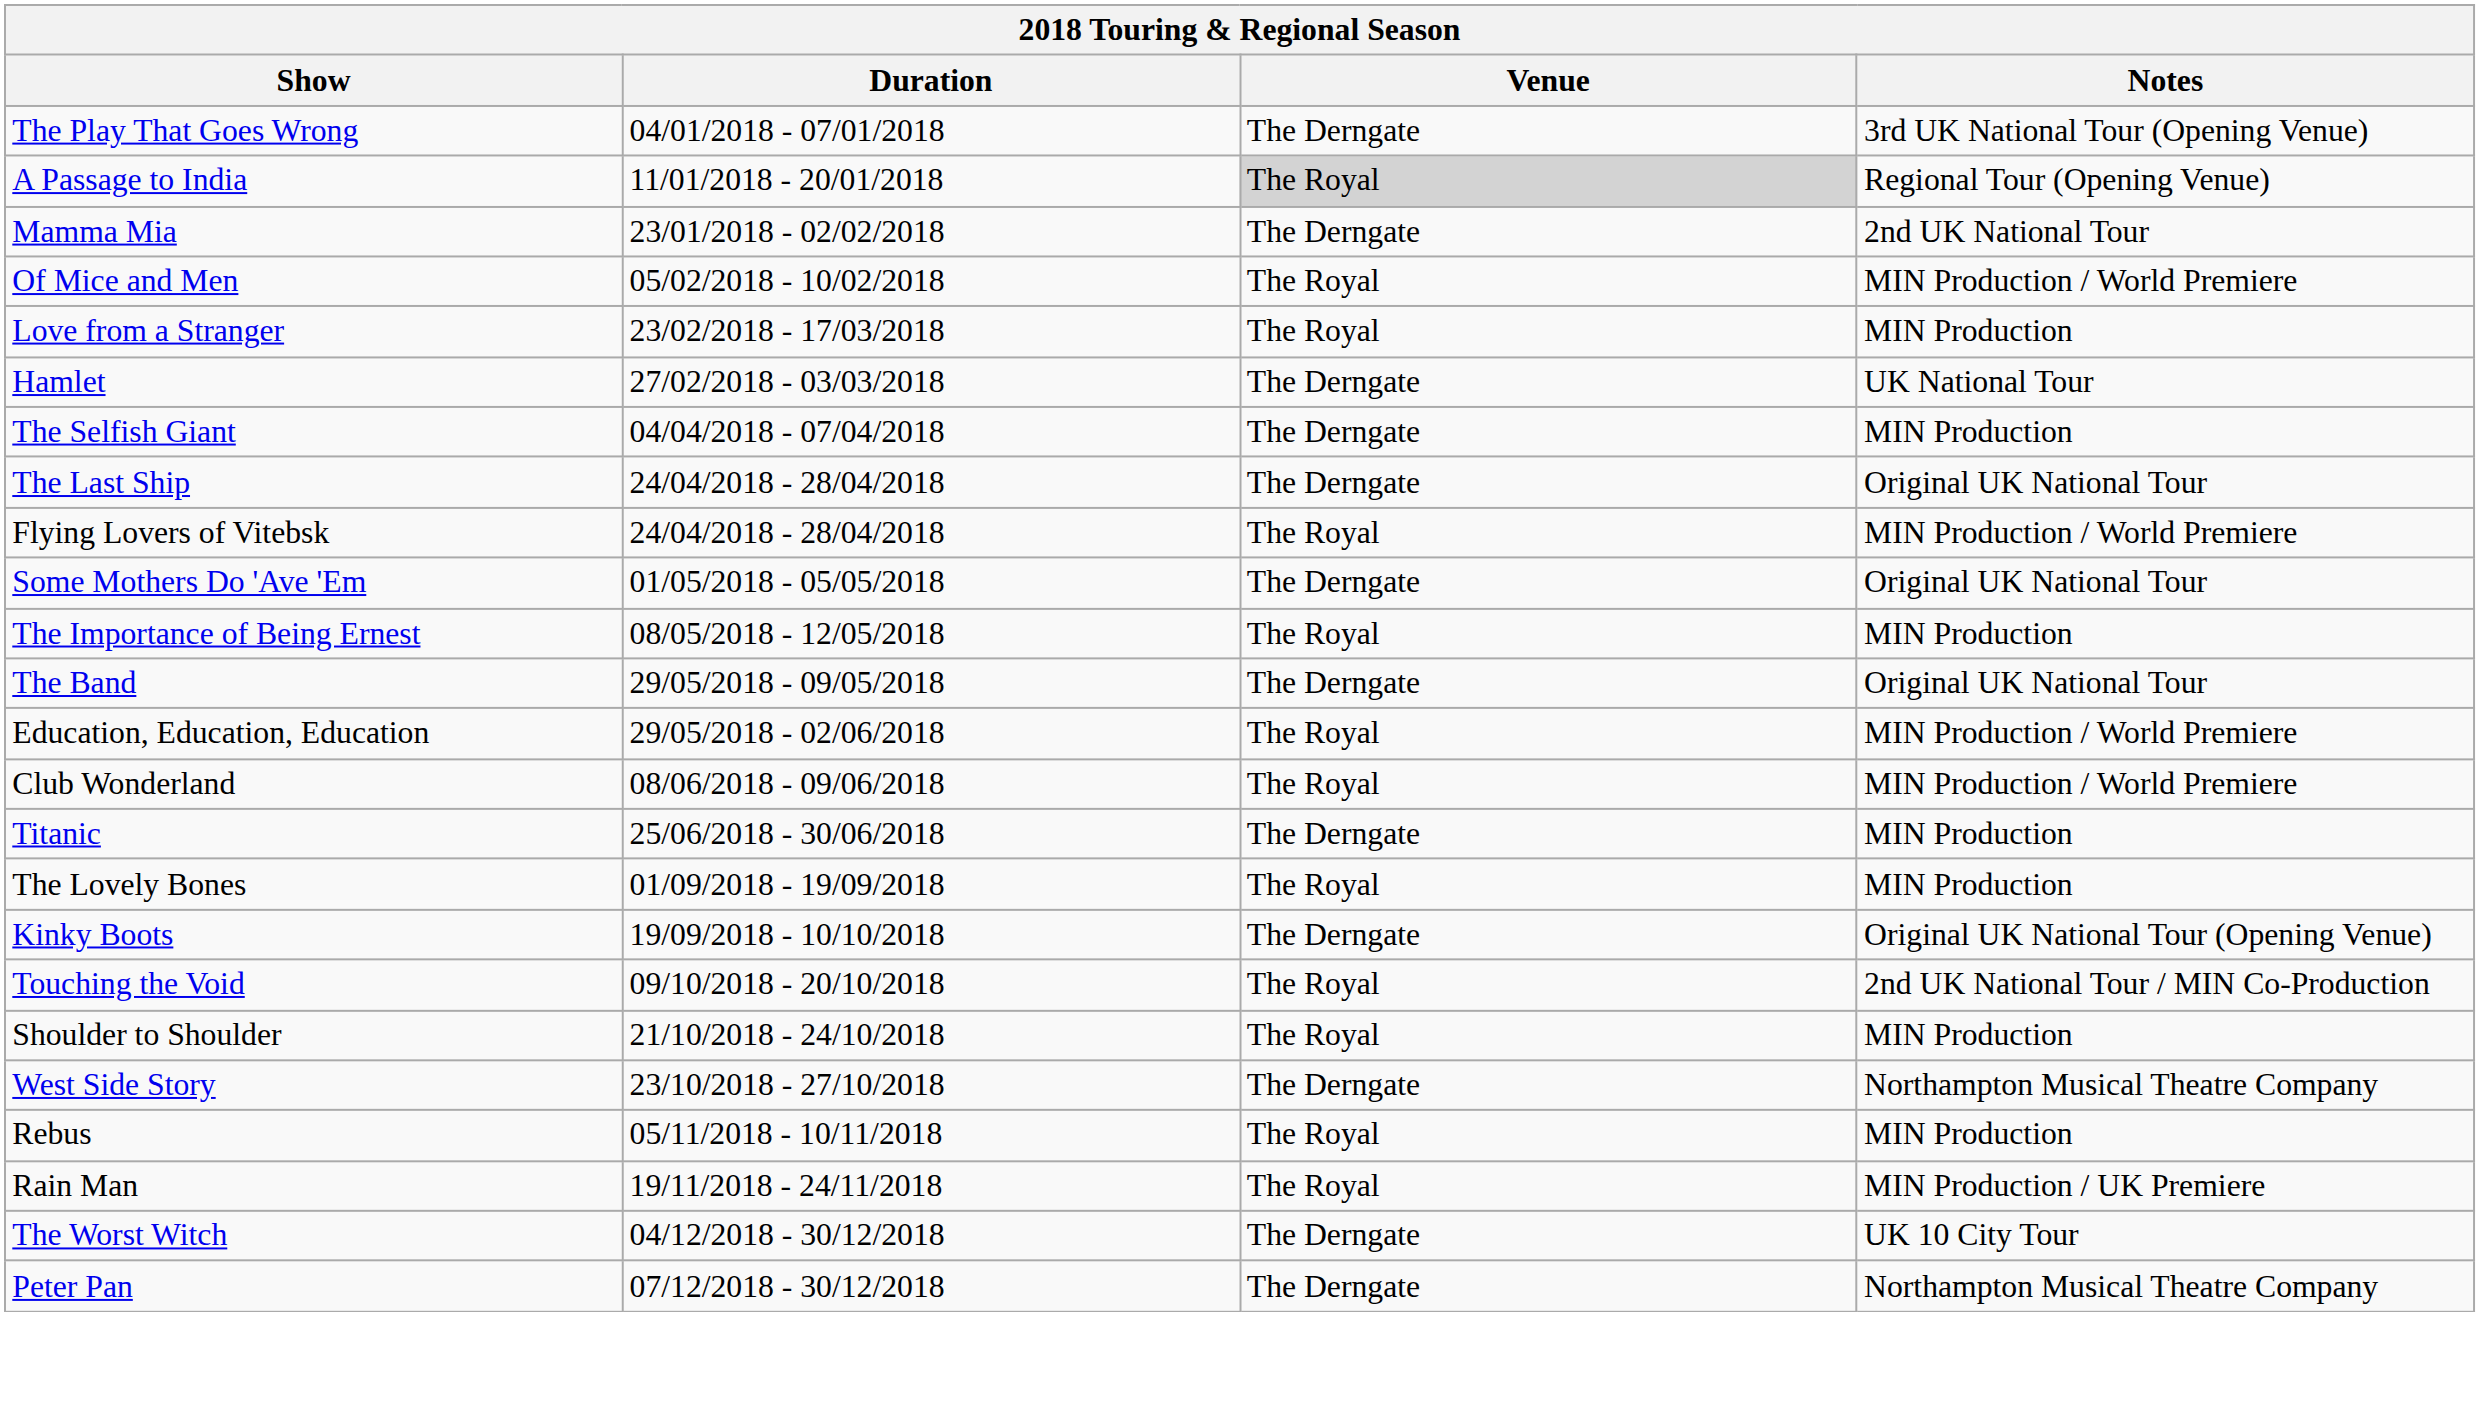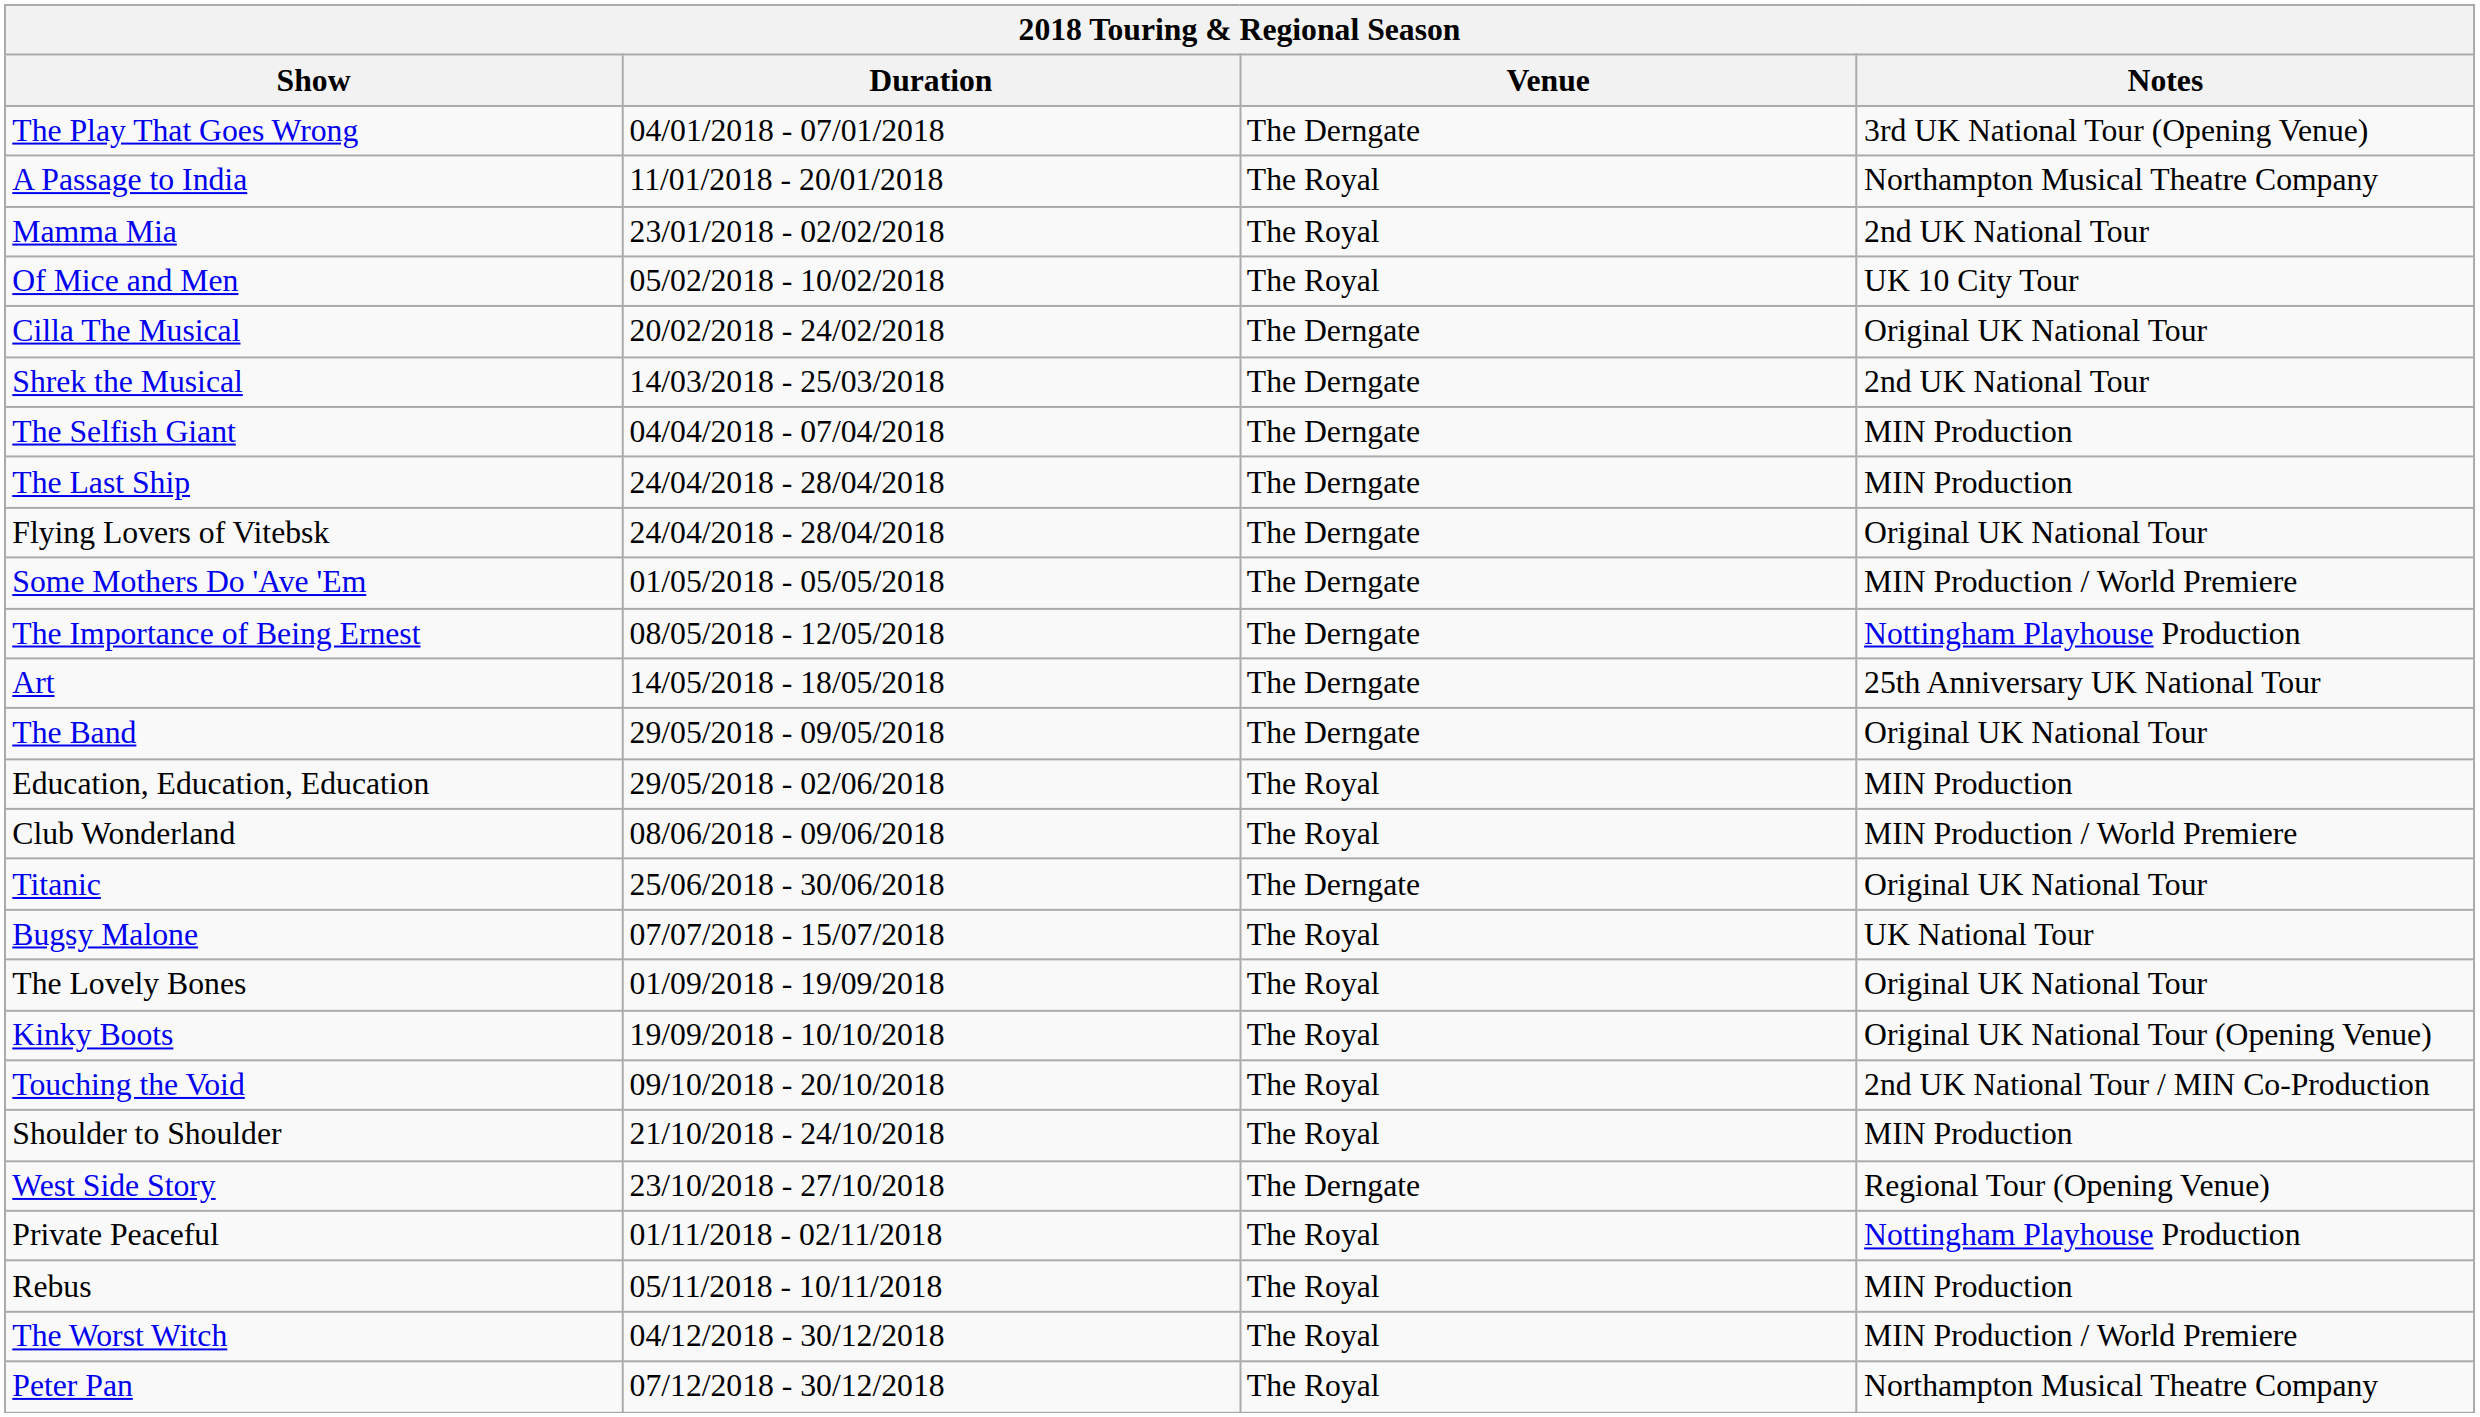A Passage to India | Venue: lightgrey background -> no background
A Passage to India | Notes: Regional Tour (Opening Venue) -> Northampton Musical Theatre Company
Mamma Mia | Venue: The Derngate -> The Royal
Of Mice and Men | Notes: MIN Production / World Premiere -> UK 10 City Tour
+ row: Cilla The Musical | 20/02/2018 - 24/02/2018 | The Derngate | Original UK National Tour
- row: Love from a Stranger | 23/02/2018 - 17/03/2018 | The Royal | MIN Production
- row: Hamlet | 27/02/2018 - 03/03/2018 | The Derngate | UK National Tour
+ row: Shrek the Musical | 14/03/2018 - 25/03/2018 | The Derngate | 2nd UK National Tour
The Last Ship | Notes: Original UK National Tour -> MIN Production
Flying Lovers of Vitebsk | Venue: The Royal -> The Derngate
Flying Lovers of Vitebsk | Notes: MIN Production / World Premiere -> Original UK National Tour
Some Mothers Do 'Ave 'Em | Notes: Original UK National Tour -> MIN Production / World Premiere
The Importance of Being Ernest | Venue: The Royal -> The Derngate
The Importance of Being Ernest | Notes: MIN Production -> Nottingham Playhouse Production
+ row: Art | 14/05/2018 - 18/05/2018 | The Derngate | 25th Anniversary UK National Tour
Education, Education, Education | Notes: MIN Production / World Premiere -> MIN Production
Titanic | Notes: MIN Production -> Original UK National Tour
+ row: Bugsy Malone | 07/07/2018 - 15/07/2018 | The Royal | UK National Tour
The Lovely Bones | Notes: MIN Production -> Original UK National Tour
Kinky Boots | Venue: The Derngate -> The Royal
West Side Story | Notes: Northampton Musical Theatre Company -> Regional Tour (Opening Venue)
+ row: Private Peaceful | 01/11/2018 - 02/11/2018 | The Royal | Nottingham Playhouse Production
- row: Rain Man | 19/11/2018 - 24/11/2018 | The Royal | MIN Production / UK Premiere
The Worst Witch | Venue: The Derngate -> The Royal
The Worst Witch | Notes: UK 10 City Tour -> MIN Production / World Premiere
Peter Pan | Venue: The Derngate -> The Royal
